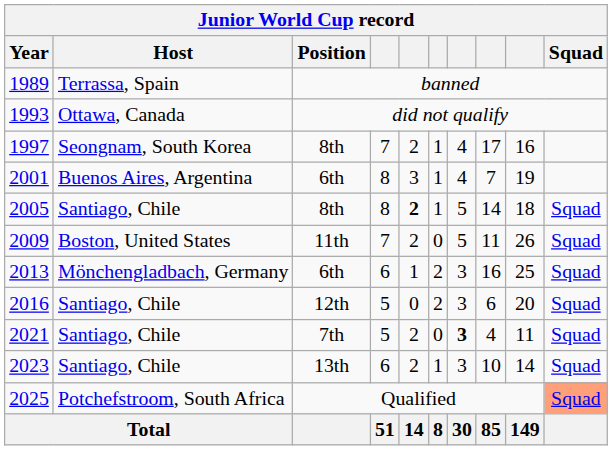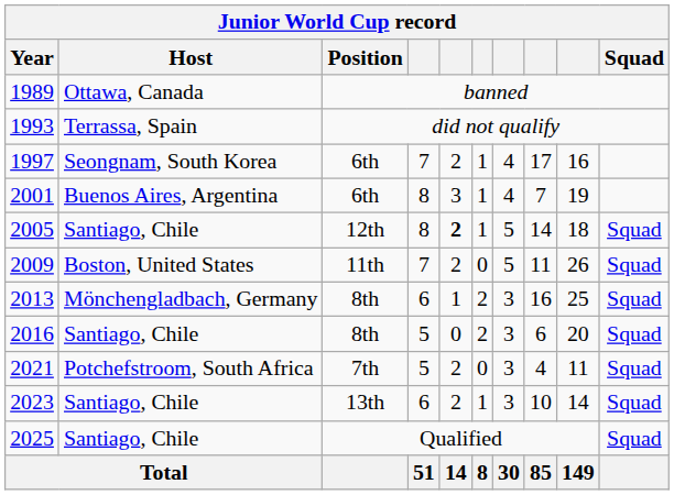1989 | Host: Terrassa, Spain -> Ottawa, Canada
1993 | Host: Ottawa, Canada -> Terrassa, Spain
1997 | Position: 8th -> 6th
2005 | Position: 8th -> 12th
2013 | Position: 6th -> 8th
2016 | Position: 12th -> 8th
2021 | Host: Santiago, Chile -> Potchefstroom, South Africa
2021 | column 7: bold -> normal
2025 | Host: Potchefstroom, South Africa -> Santiago, Chile
2025 | Squad: lightsalmon background -> no background
